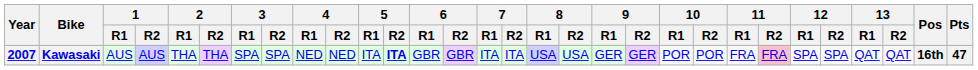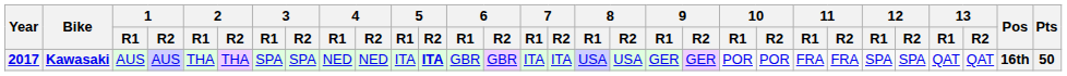Kawasaki | Year: 2007 -> 2017
Kawasaki | 11 / R2: pink background -> no background
Kawasaki | Pts: 47 -> 50
